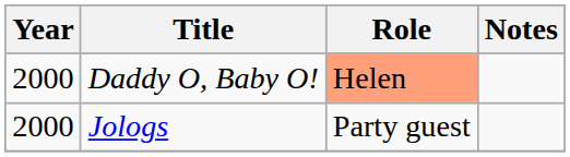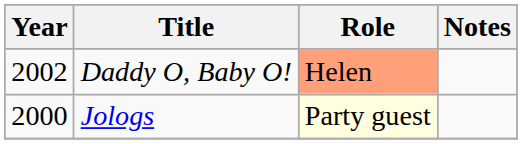Daddy O, Baby O! | Year: 2000 -> 2002
Jologs | Role: no background -> lightyellow background
